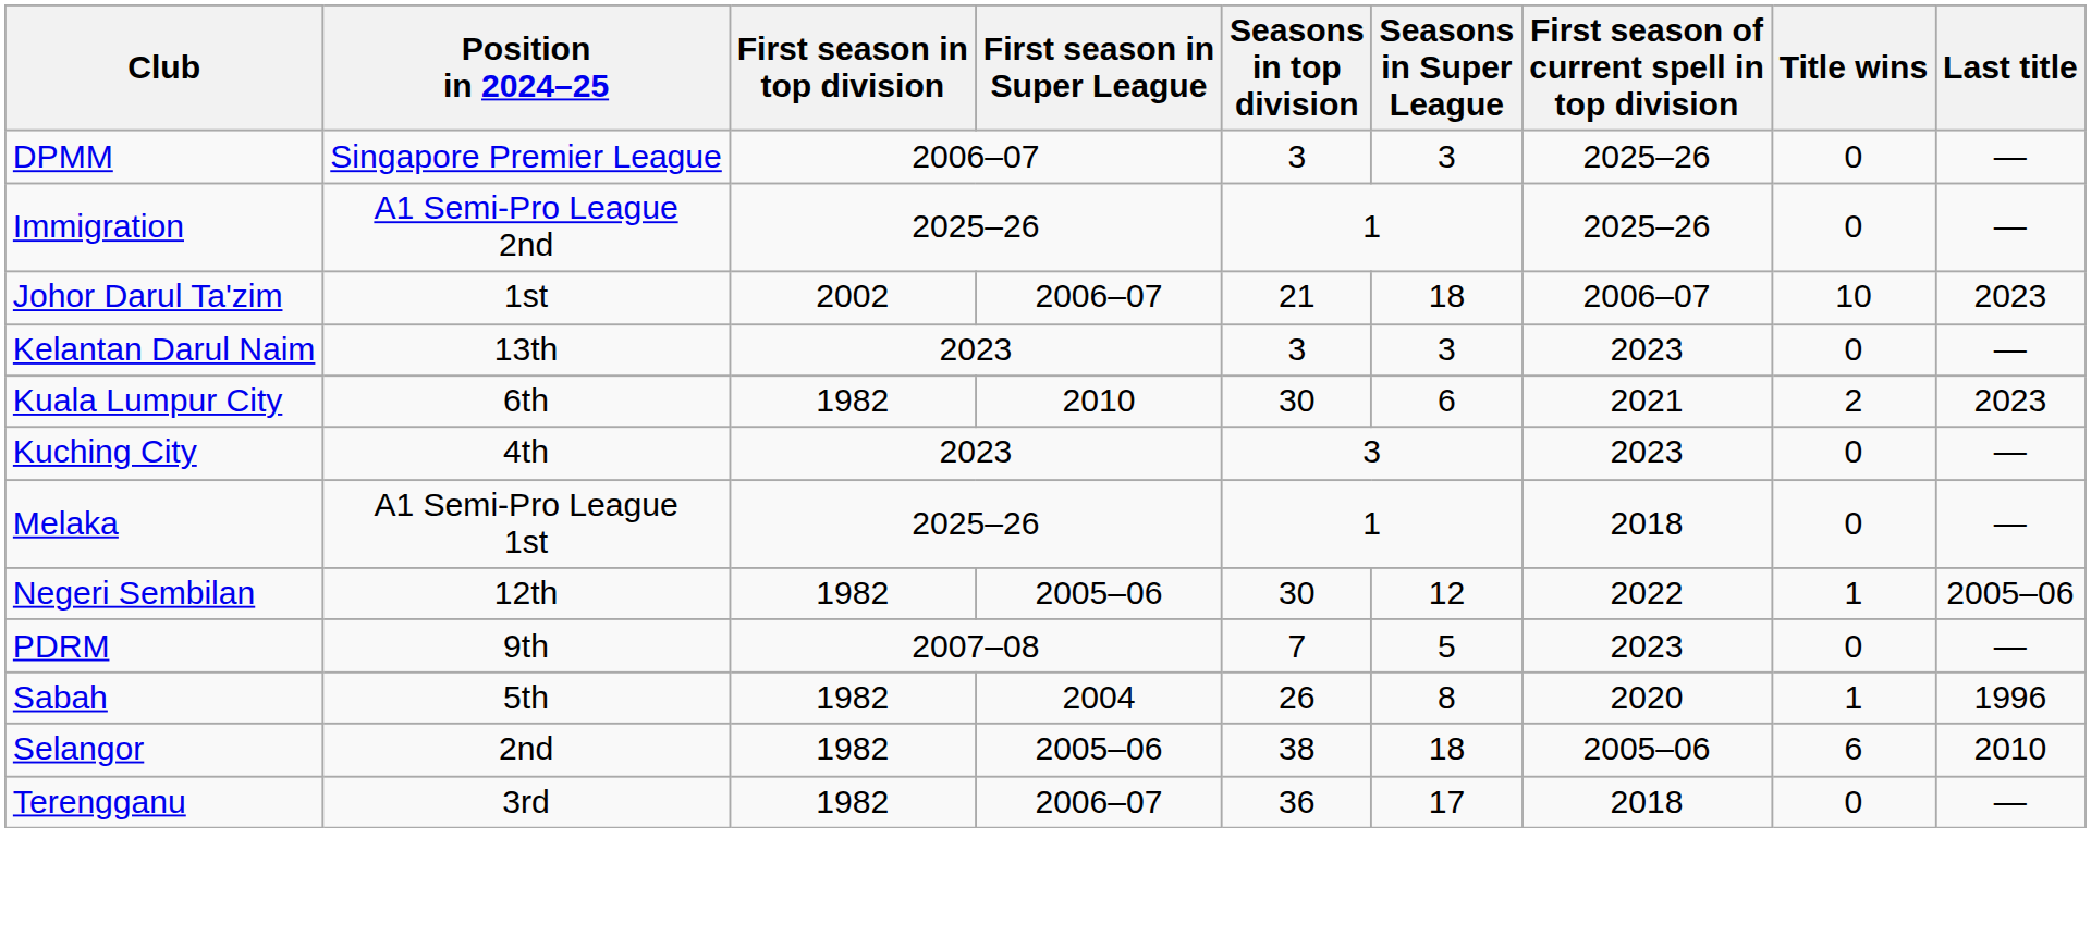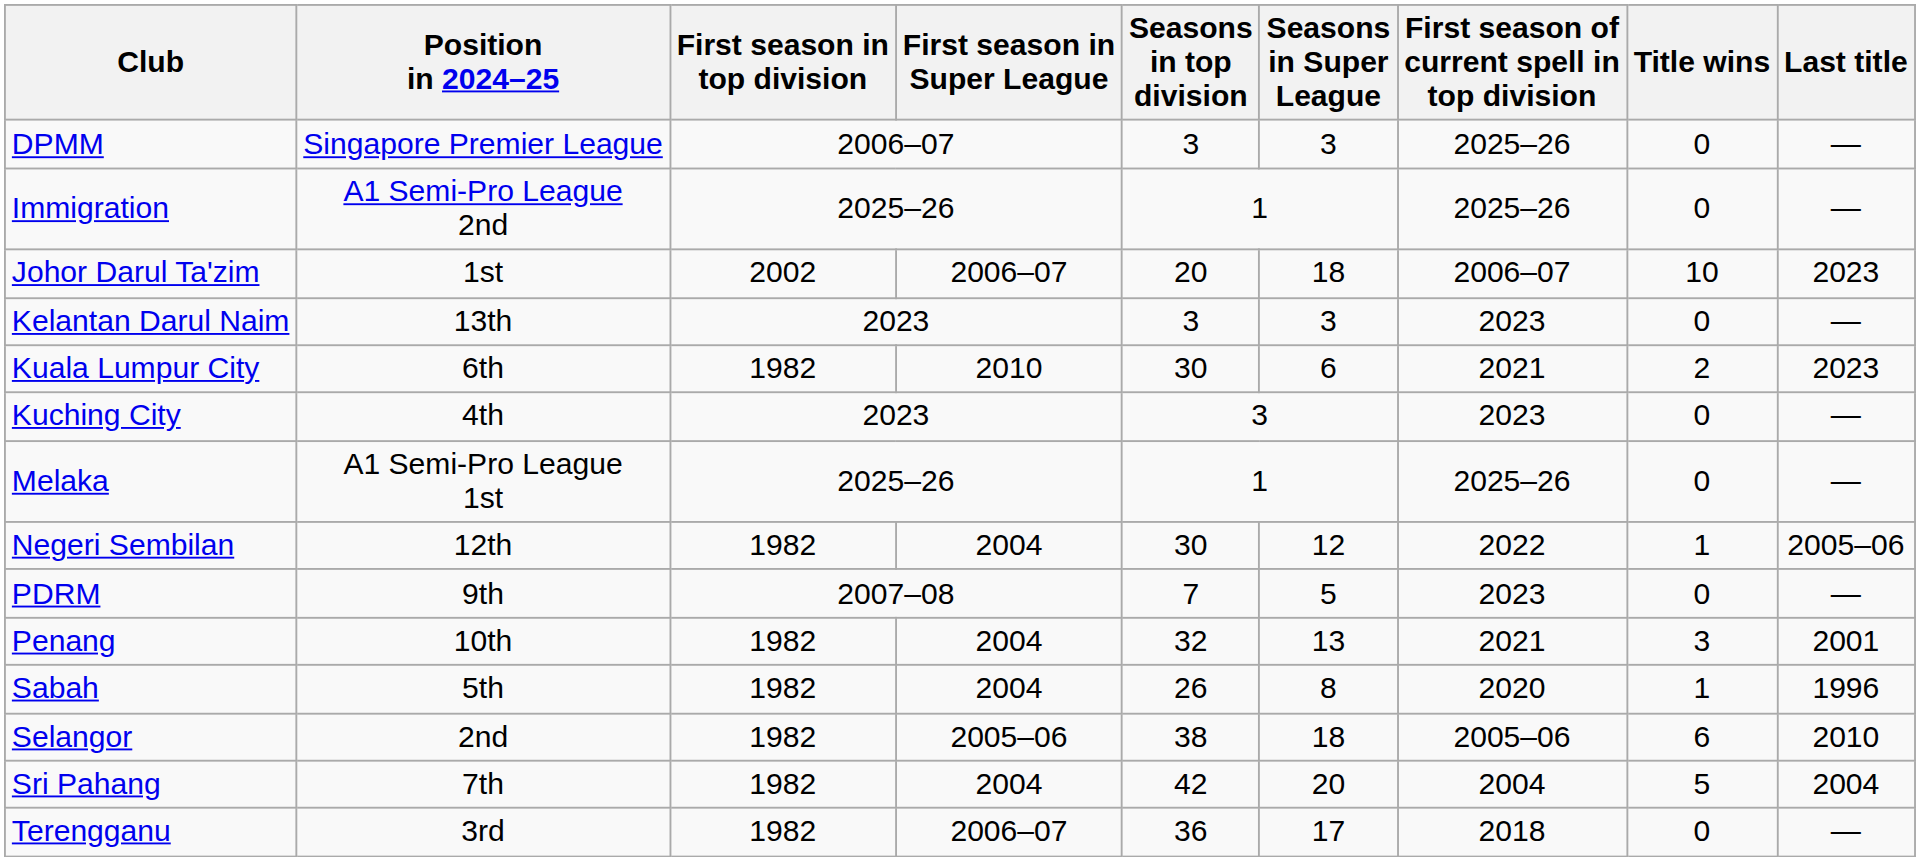Johor Darul Ta'zim | Seasons in top division: 21 -> 20
Melaka | First season of current spell in top division: 2018 -> 2025–26
Negeri Sembilan | First season in Super League: 2005–06 -> 2004
+ row: Penang | 10th | 1982 | 2004 | 32 | 13 | 2021 | 3 | 2001
+ row: Sri Pahang | 7th | 1982 | 2004 | 42 | 20 | 2004 | 5 | 2004
